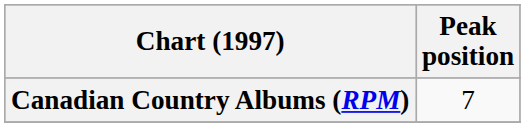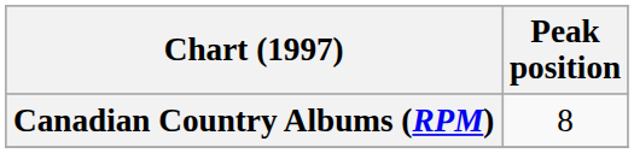Canadian Country Albums (RPM) | Peak position: 7 -> 8
